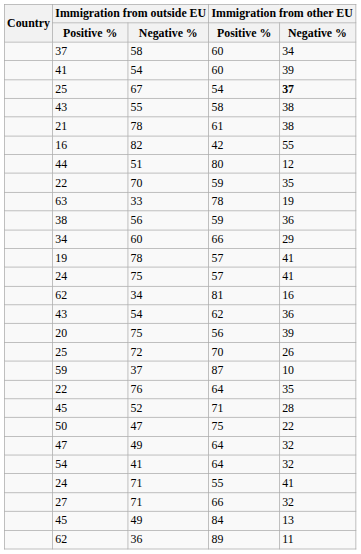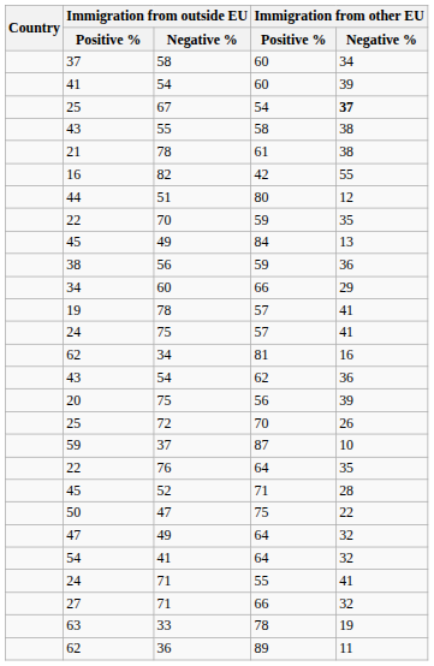rows swapped: 45 / 49 <-> 33
